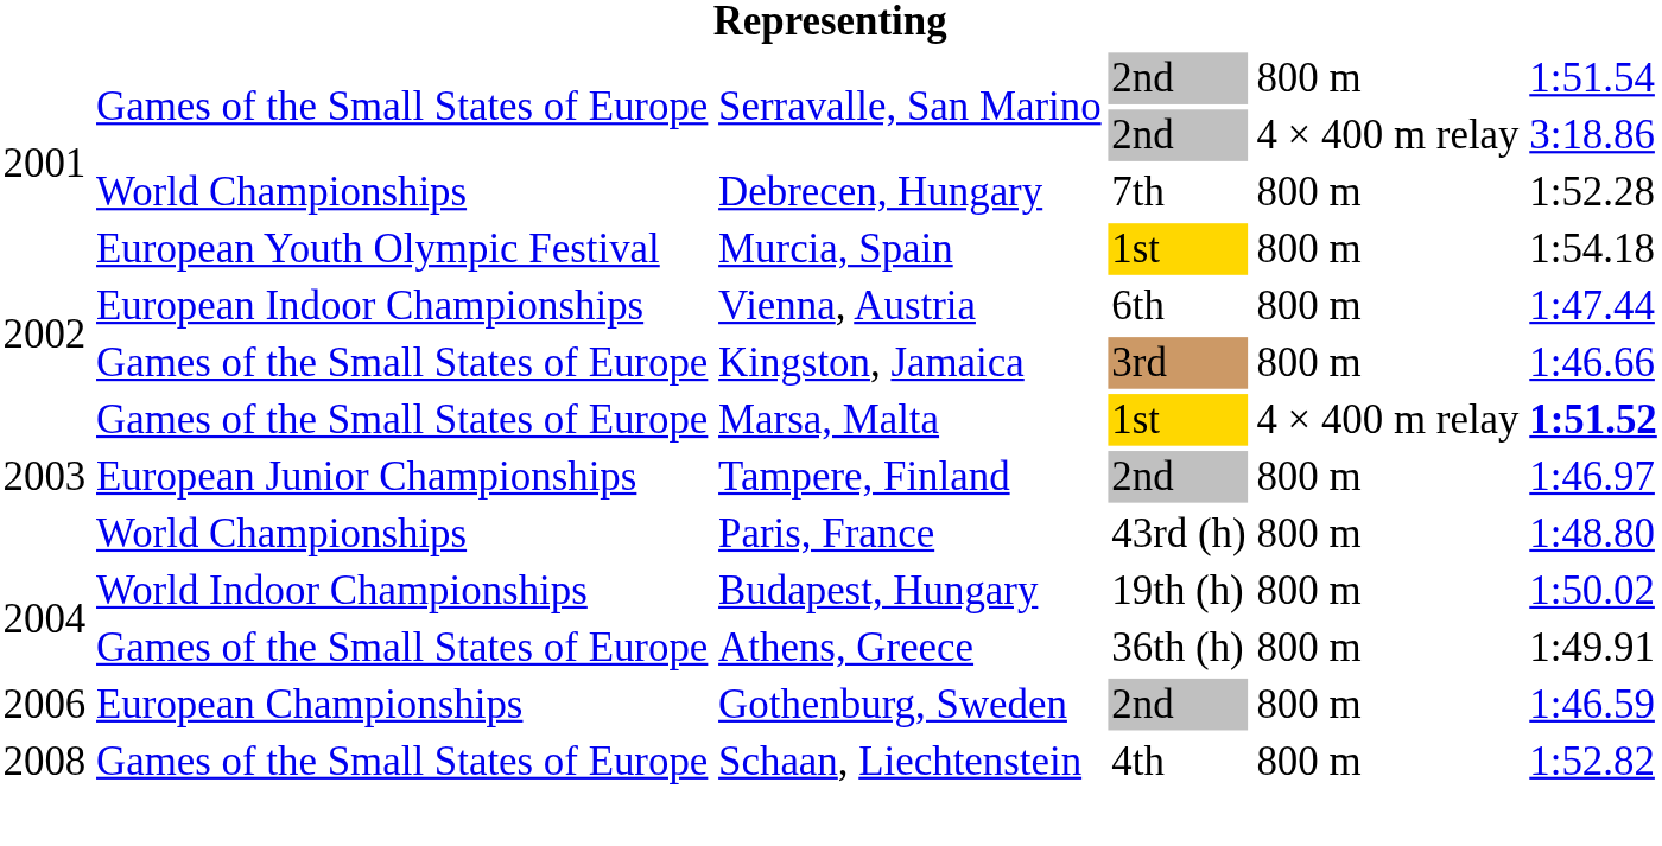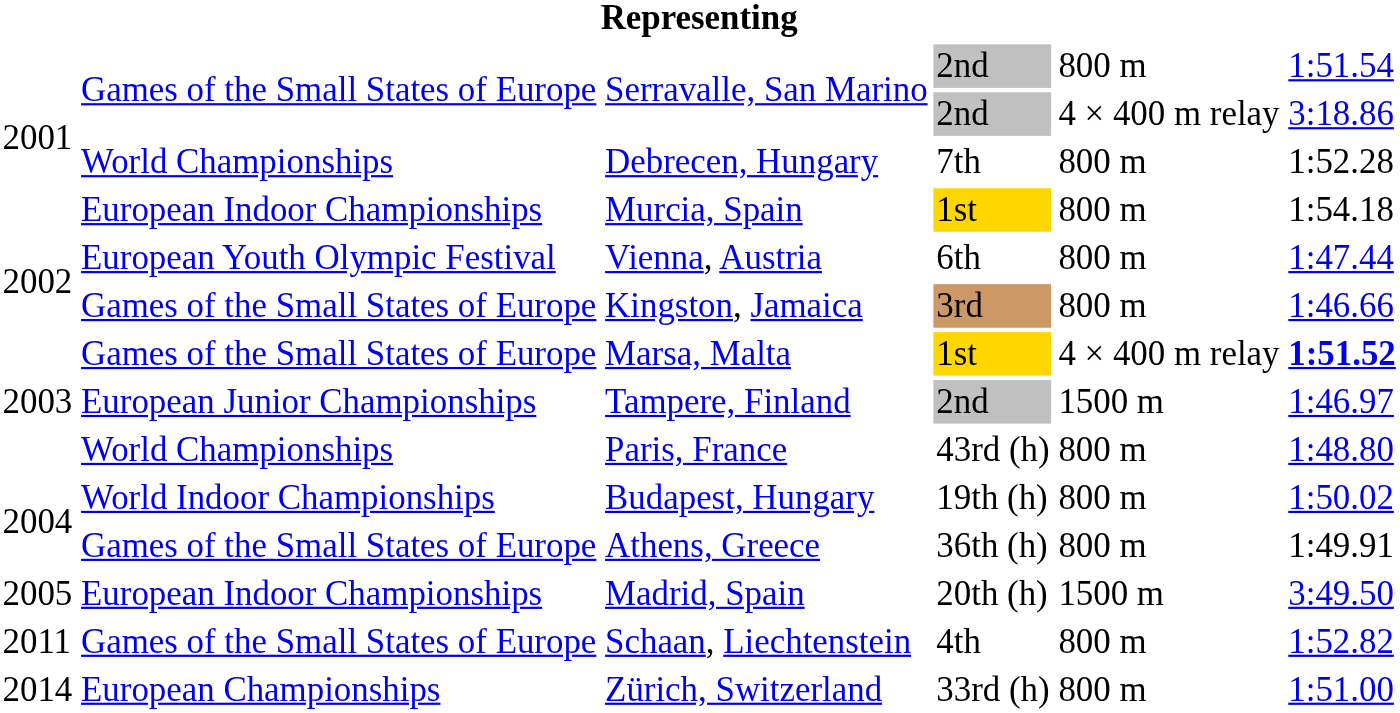Murcia, Spain | column 2: European Youth Olympic Festival -> European Indoor Championships
Vienna, Austria | column 2: European Indoor Championships -> European Youth Olympic Festival
Tampere, Finland | column 5: 800 m -> 1500 m
+ row: 2005 | European Indoor Championships | Madrid, Spain | 20th (h) | 1500 m | 3:49.50
- row: 2006 | European Championships | Gothenburg, Sweden | 2nd | 800 m | 1:46.59
Schaan, Liechtenstein | column 1: 2008 -> 2011
+ row: 2014 | European Championships | Zürich, Switzerland | 33rd (h) | 800 m | 1:51.00
